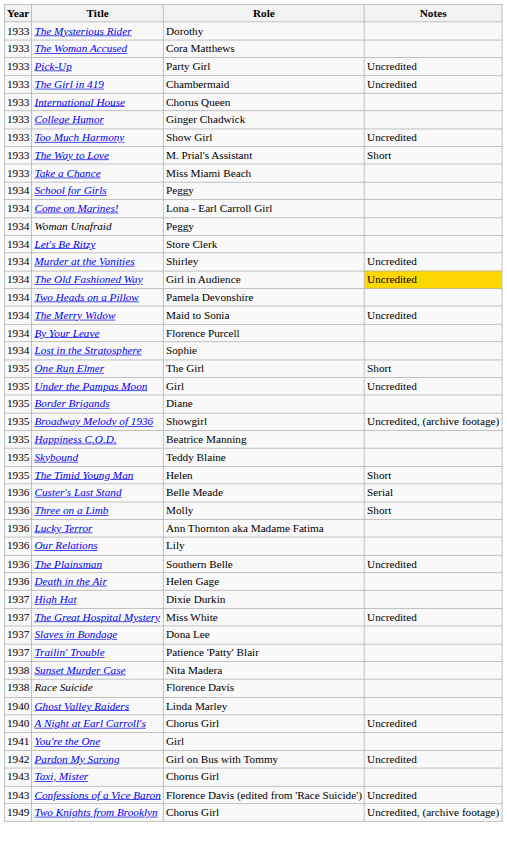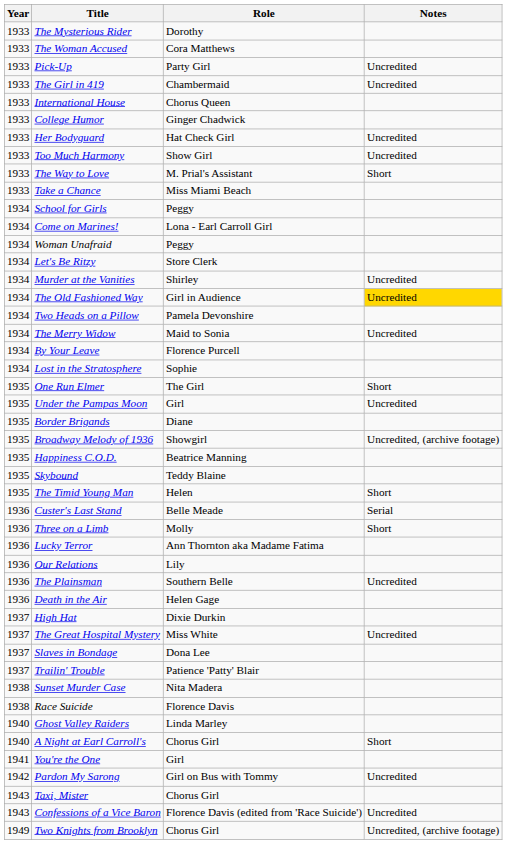+ row: 1933 | Her Bodyguard | Hat Check Girl | Uncredited
A Night at Earl Carroll's | Notes: Uncredited -> Short
